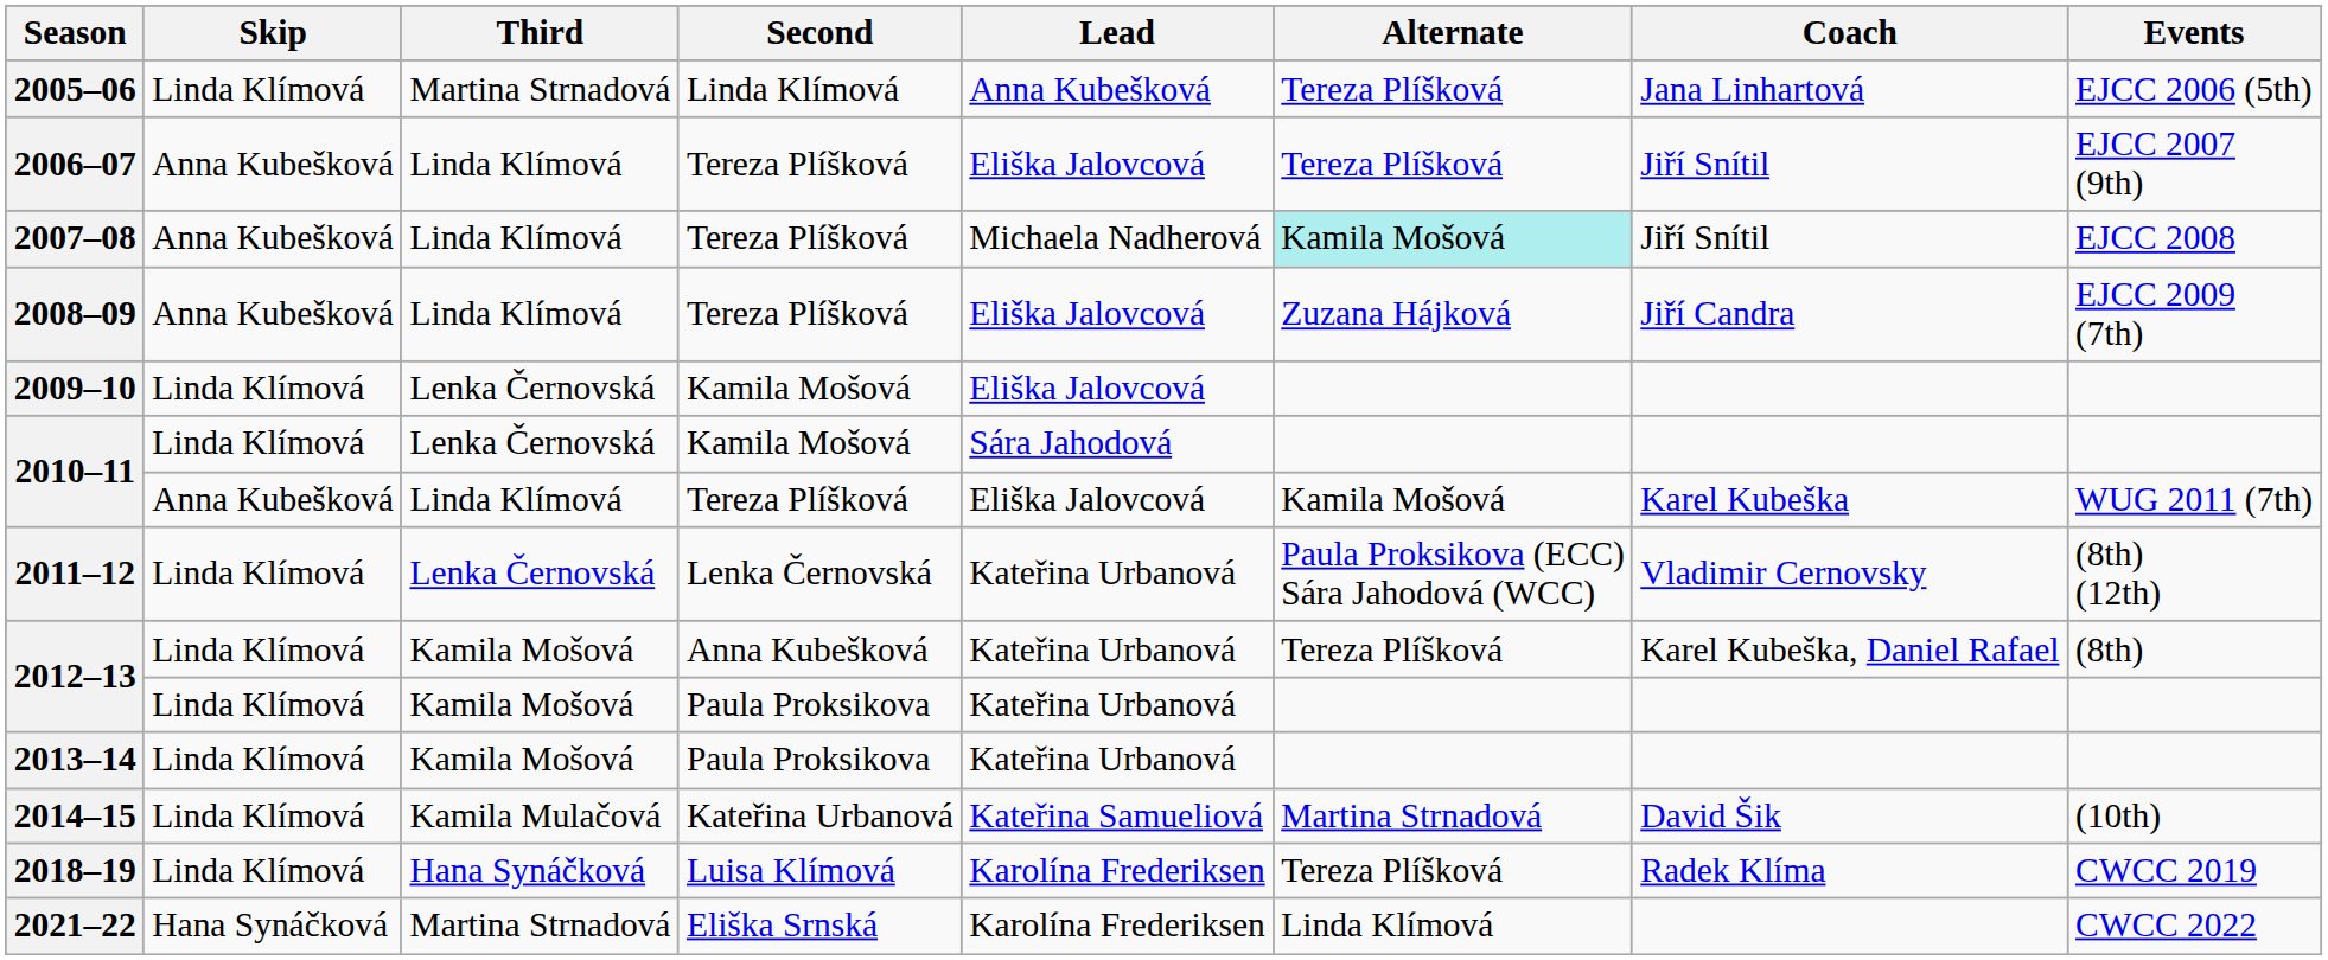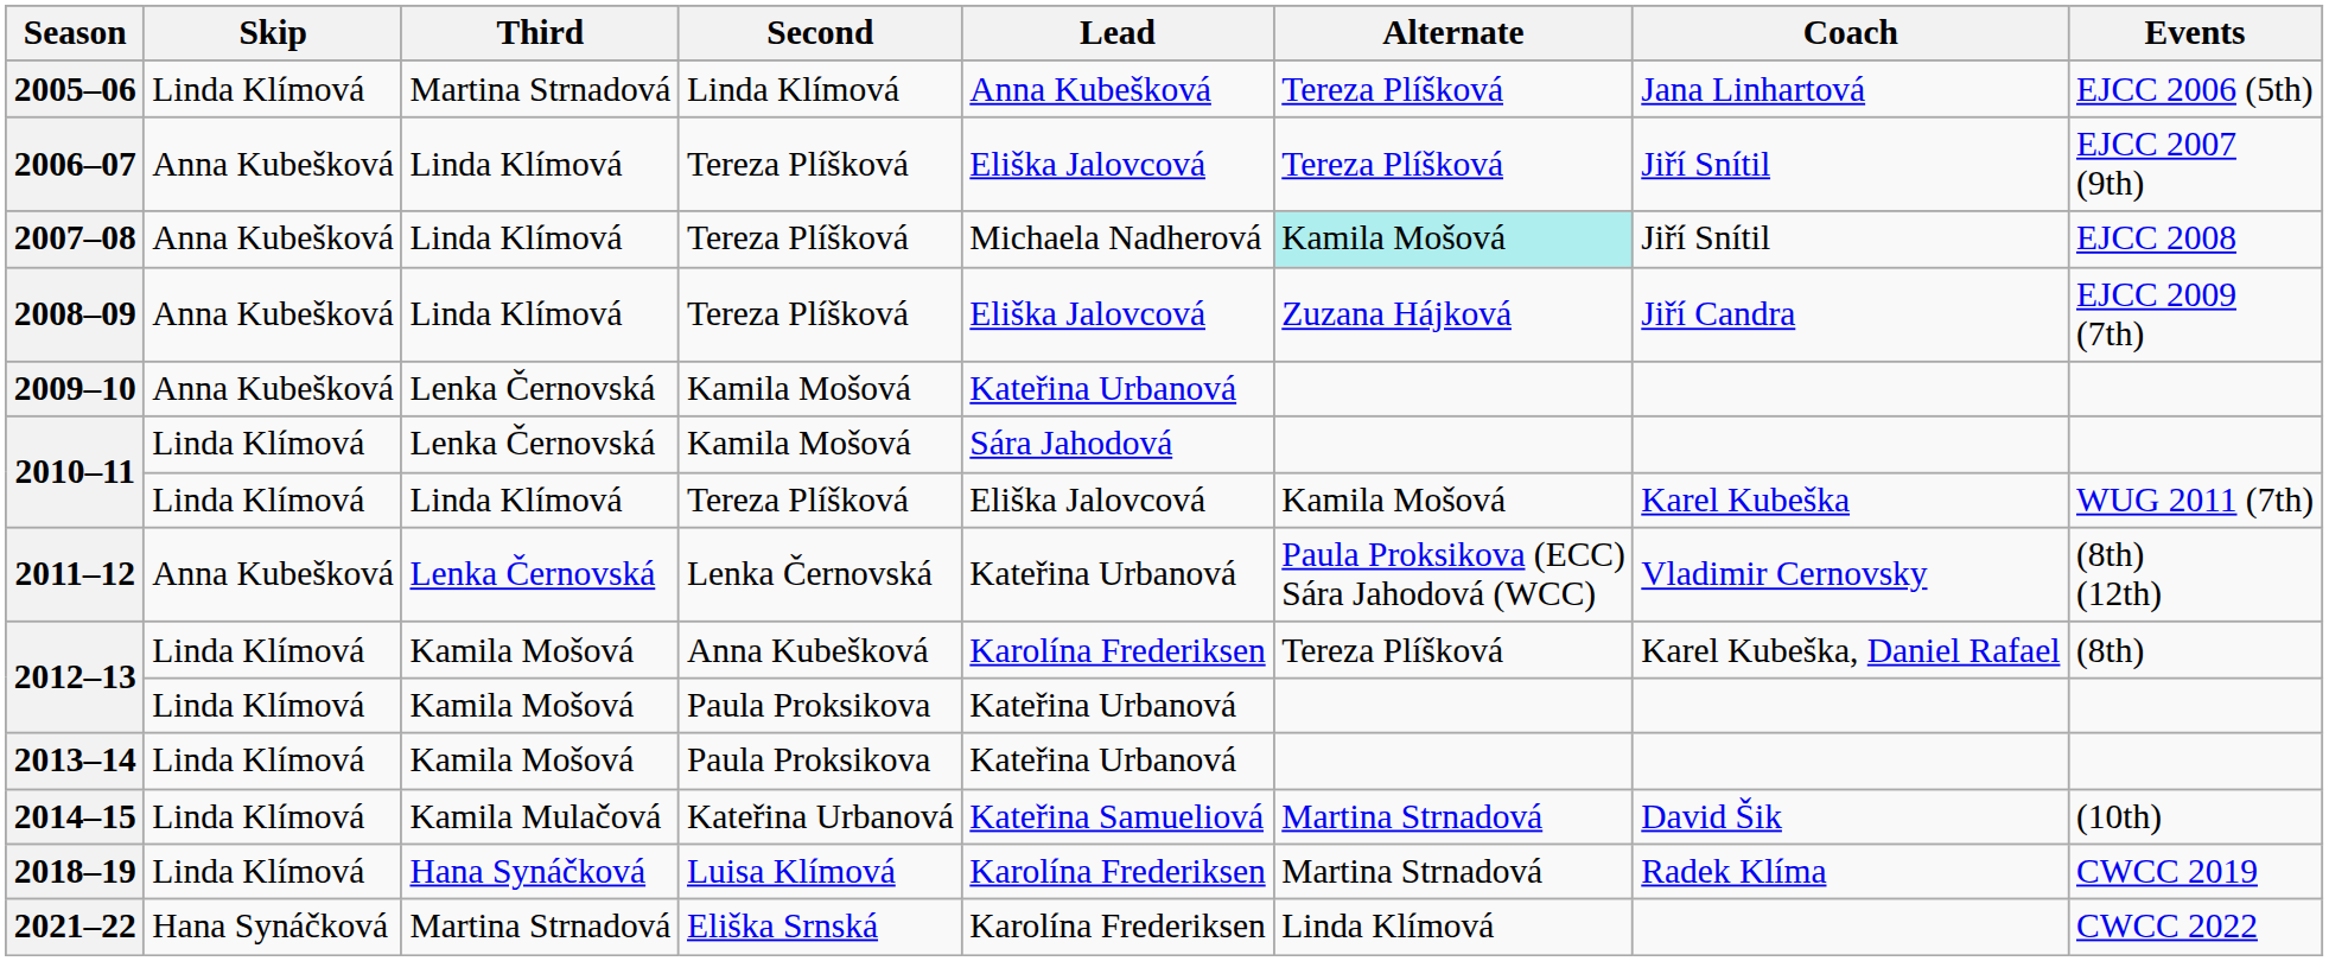2009–10 | Skip: Linda Klímová -> Anna Kubešková
2009–10 | Lead: Eliška Jalovcová -> Kateřina Urbanová
2010–11 / Tereza Plíšková | Skip: Anna Kubešková -> Linda Klímová
2011–12 | Skip: Linda Klímová -> Anna Kubešková
2012–13 / Anna Kubešková | Lead: Kateřina Urbanová -> Karolína Frederiksen
2018–19 | Alternate: Tereza Plíšková -> Martina Strnadová
